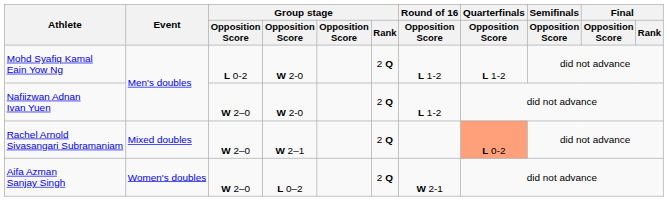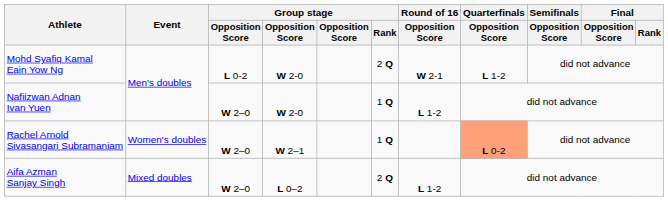Mohd Syafiq Kamal Eain Yow Ng | Round of 16 / Opposition Score: L 1-2 -> W 2-1
Nafiizwan Adnan Ivan Yuen | Group stage / Rank: 2 Q -> 1 Q
Rachel Arnold Sivasangari Subramaniam | Event: Mixed doubles -> Women's doubles
Rachel Arnold Sivasangari Subramaniam | Group stage / Rank: 2 Q -> 1 Q
Aifa Azman Sanjay Singh | Event: Women's doubles -> Mixed doubles
Aifa Azman Sanjay Singh | Round of 16 / Opposition Score: W 2-1 -> L 1-2
